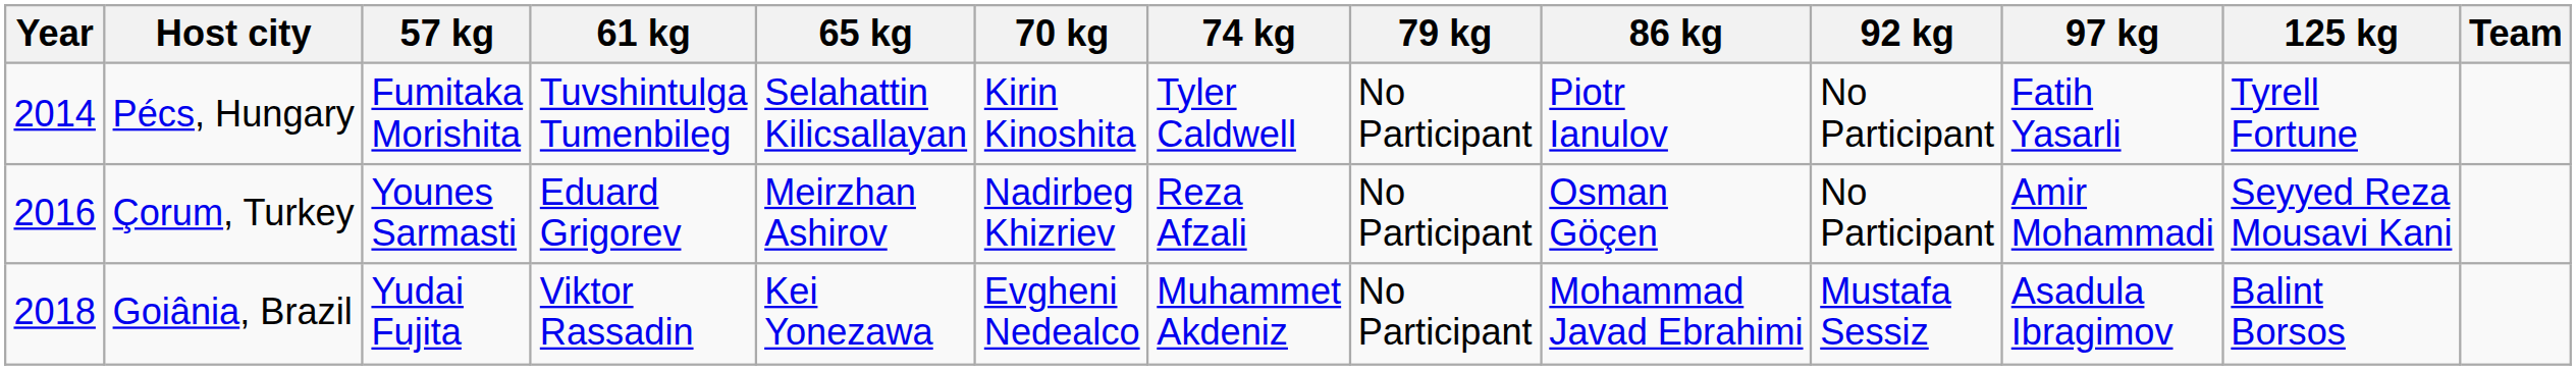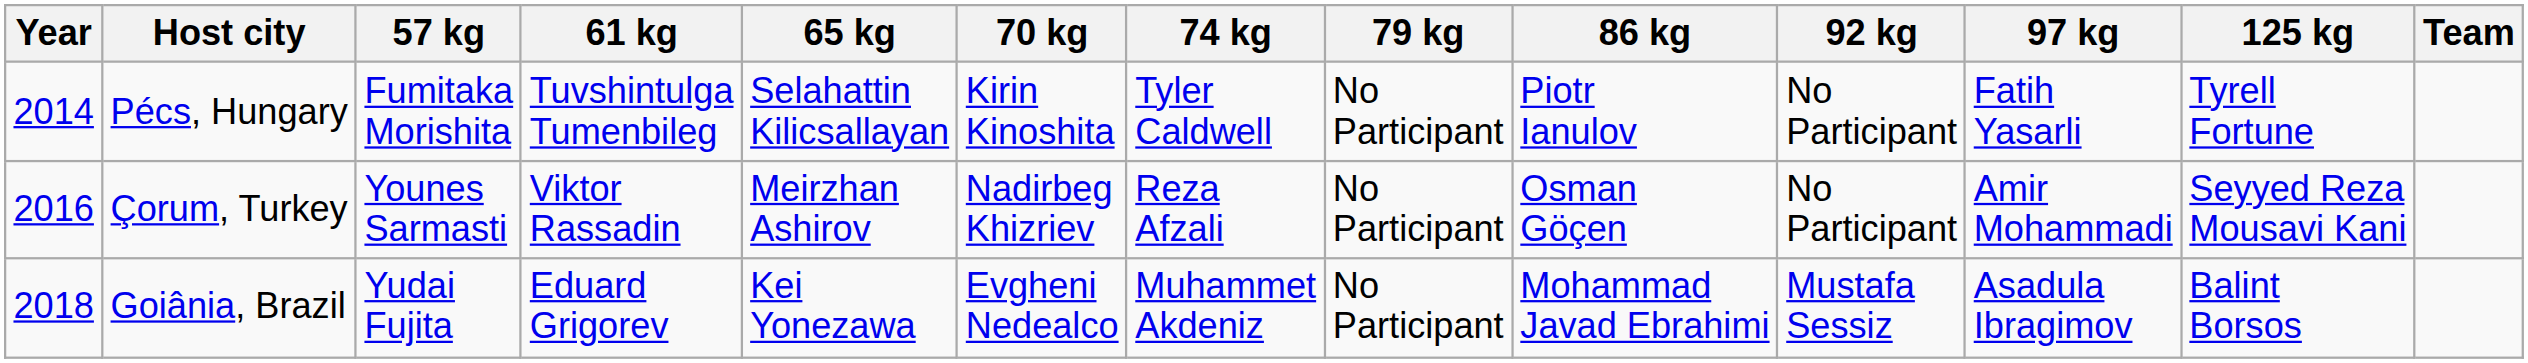Çorum, Turkey | 61 kg: Eduard Grigorev -> Viktor Rassadin
Goiânia, Brazil | 61 kg: Viktor Rassadin -> Eduard Grigorev
